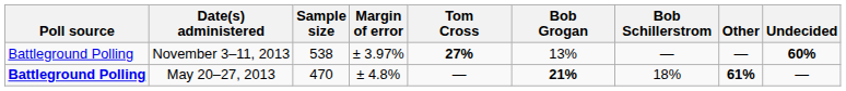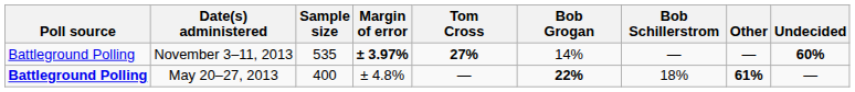November 3–11, 2013 | Sample size: 538 -> 535
November 3–11, 2013 | Margin of error: normal -> bold
November 3–11, 2013 | Bob Grogan: 13% -> 14%
May 20–27, 2013 | Sample size: 470 -> 400
May 20–27, 2013 | Bob Grogan: 21% -> 22%
